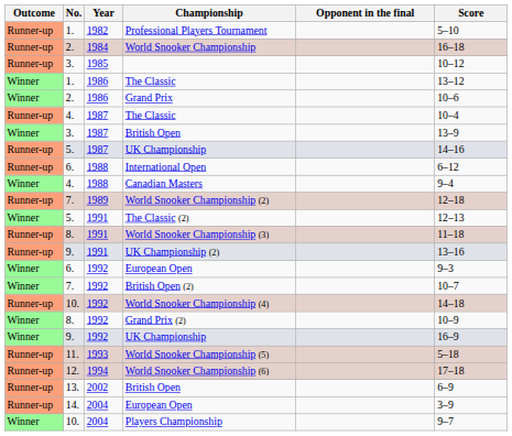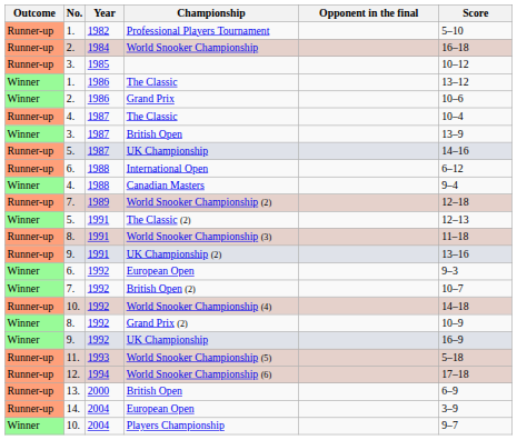13. / British Open | Year: 2002 -> 2000
